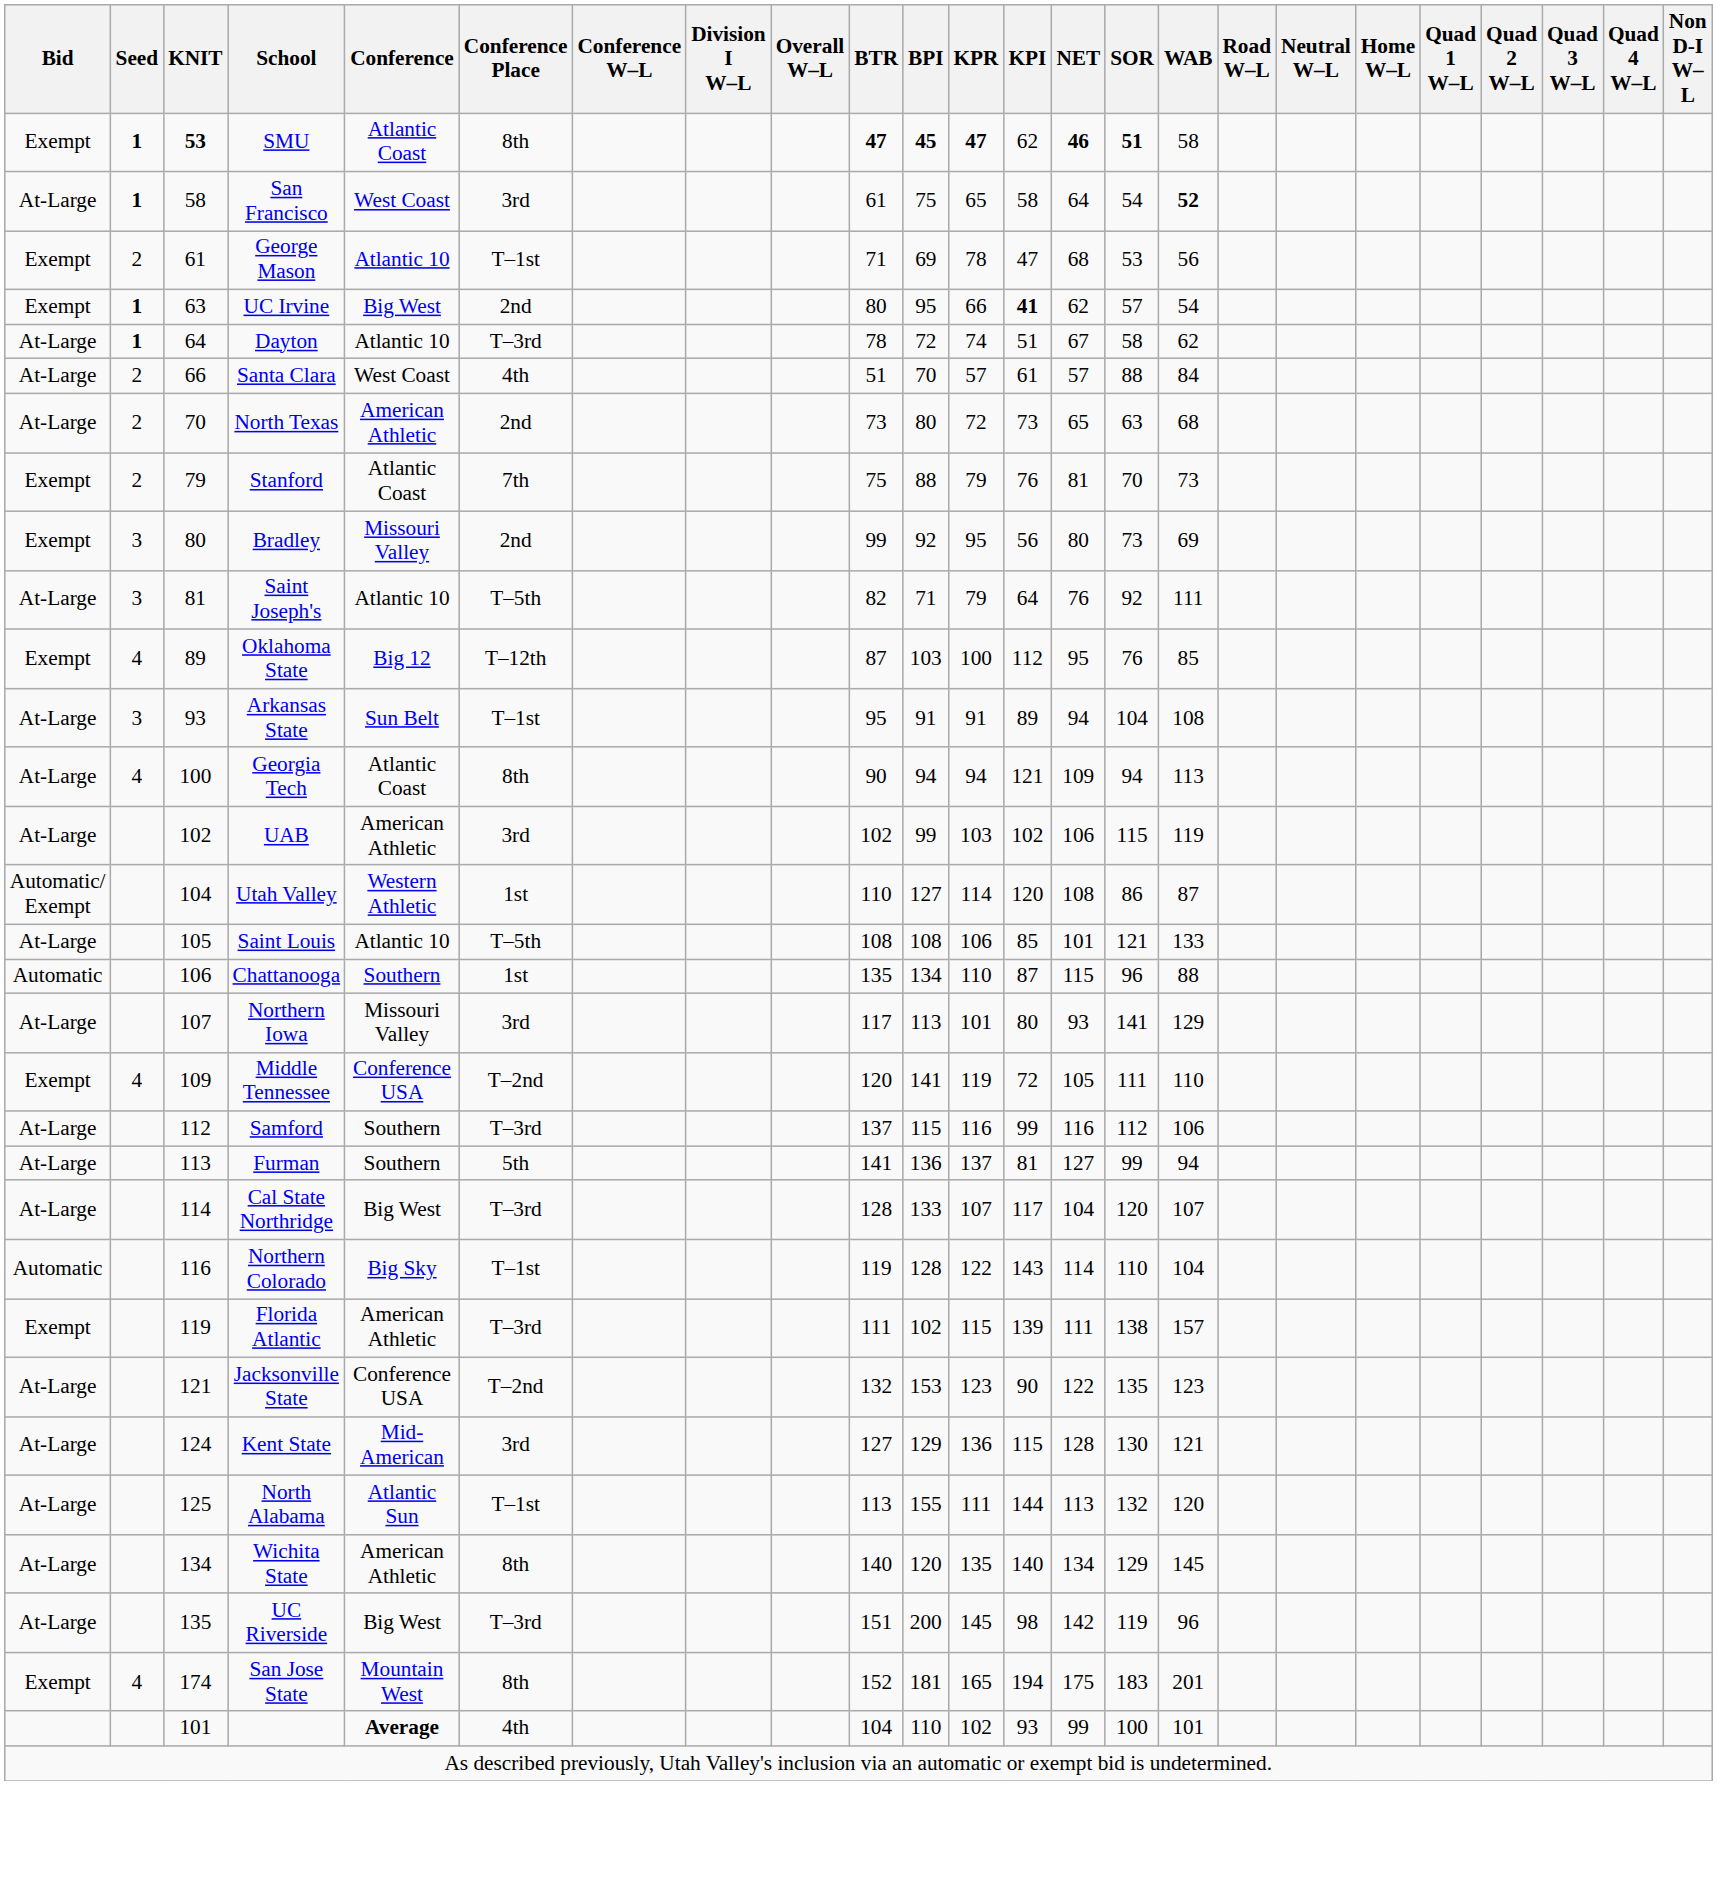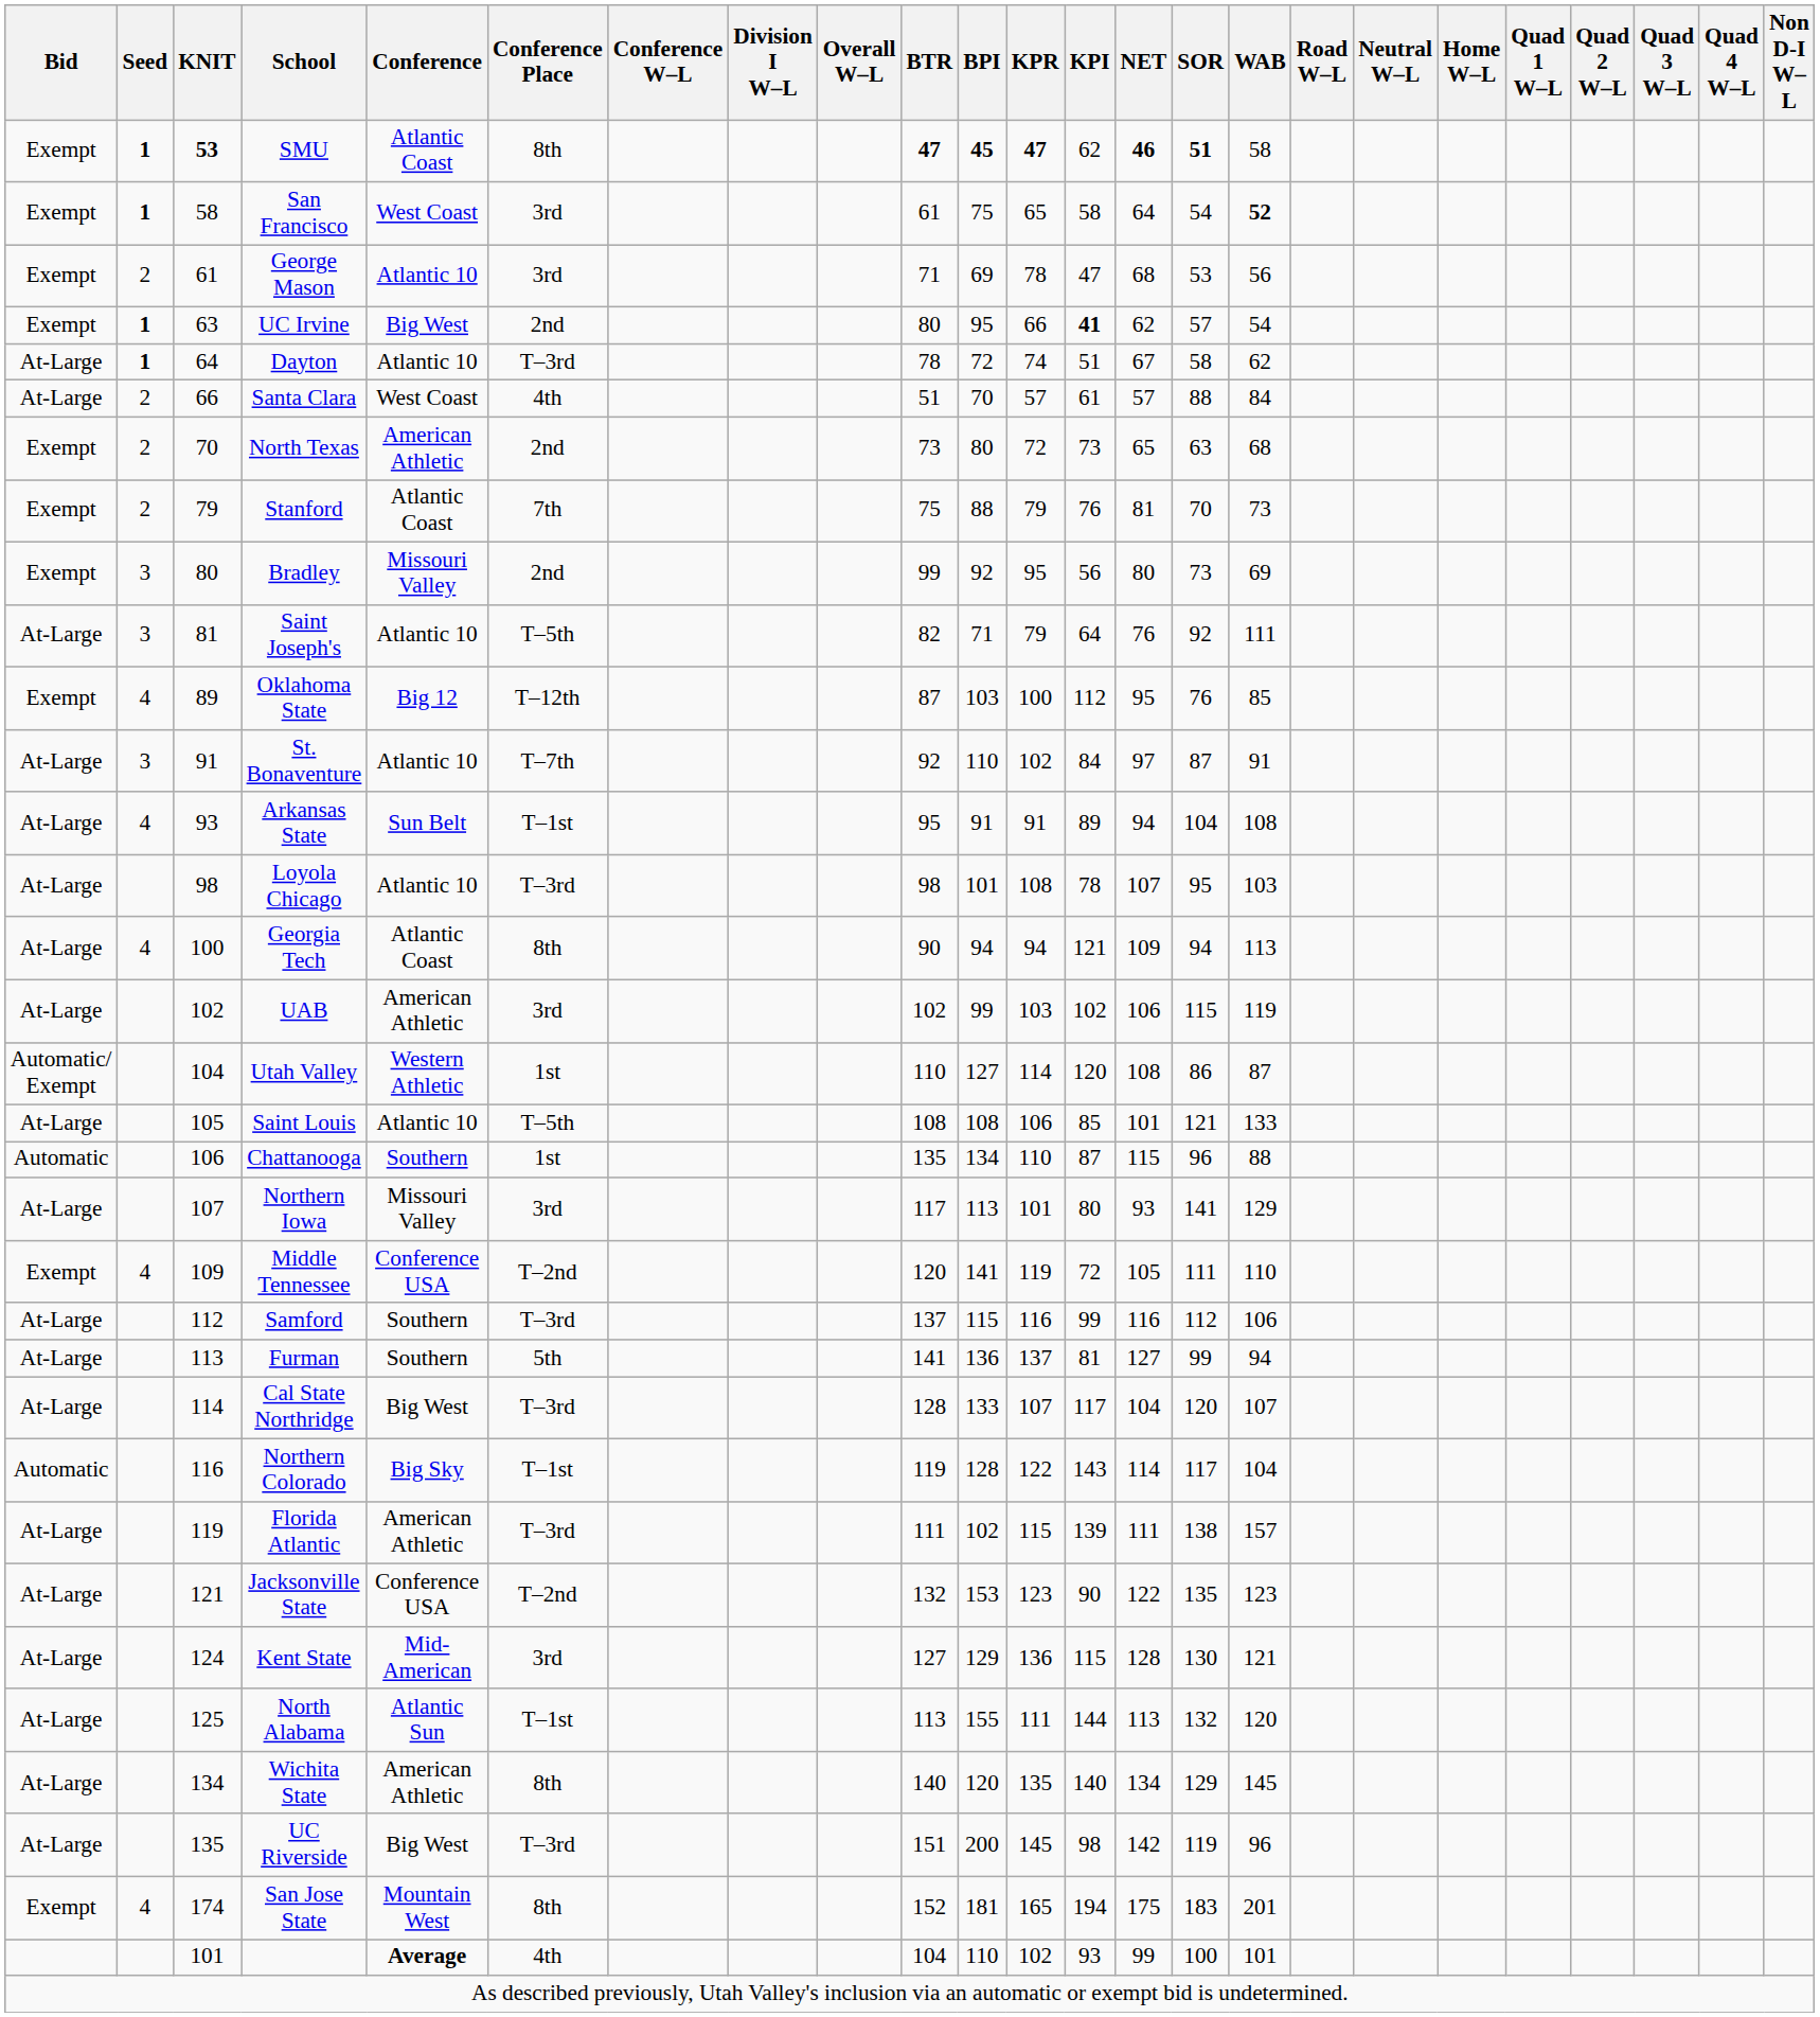San Francisco | Bid: At-Large -> Exempt
George Mason | Conference Place: T–1st -> 3rd
North Texas | Bid: At-Large -> Exempt
+ row: At-Large | 3 | 91 | St. Bonaventure | Atlantic 10 | T–7th | 92 | 110 | 102 | 84 | 97 | 87 | 91
Arkansas State | Seed: 3 -> 4
+ row: At-Large | 98 | Loyola Chicago | Atlantic 10 | T–3rd | 98 | 101 | 108 | 78 | 107 | 95 | 103
Northern Colorado | SOR: 110 -> 117
Florida Atlantic | Bid: Exempt -> At-Large
